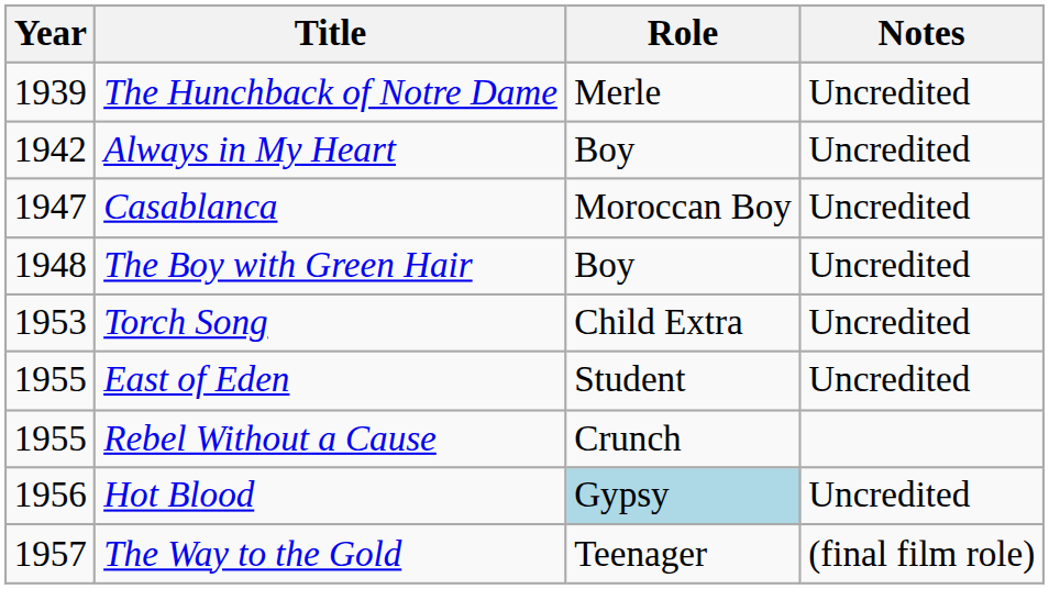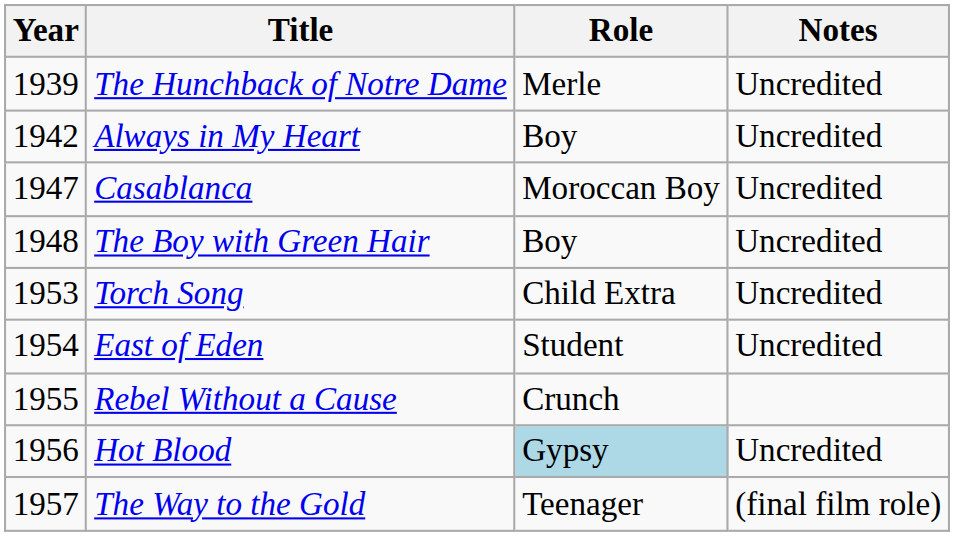East of Eden | Year: 1955 -> 1954
